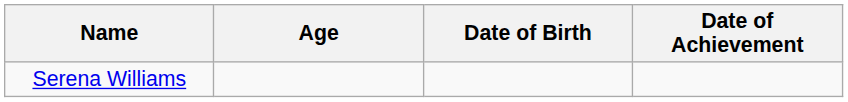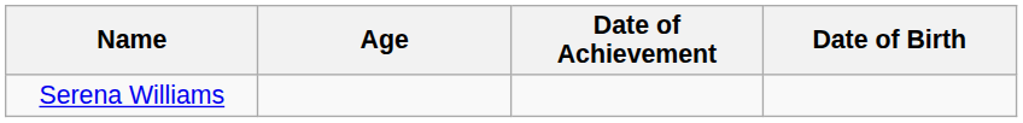columns swapped: Date of Birth <-> Date of Achievement
